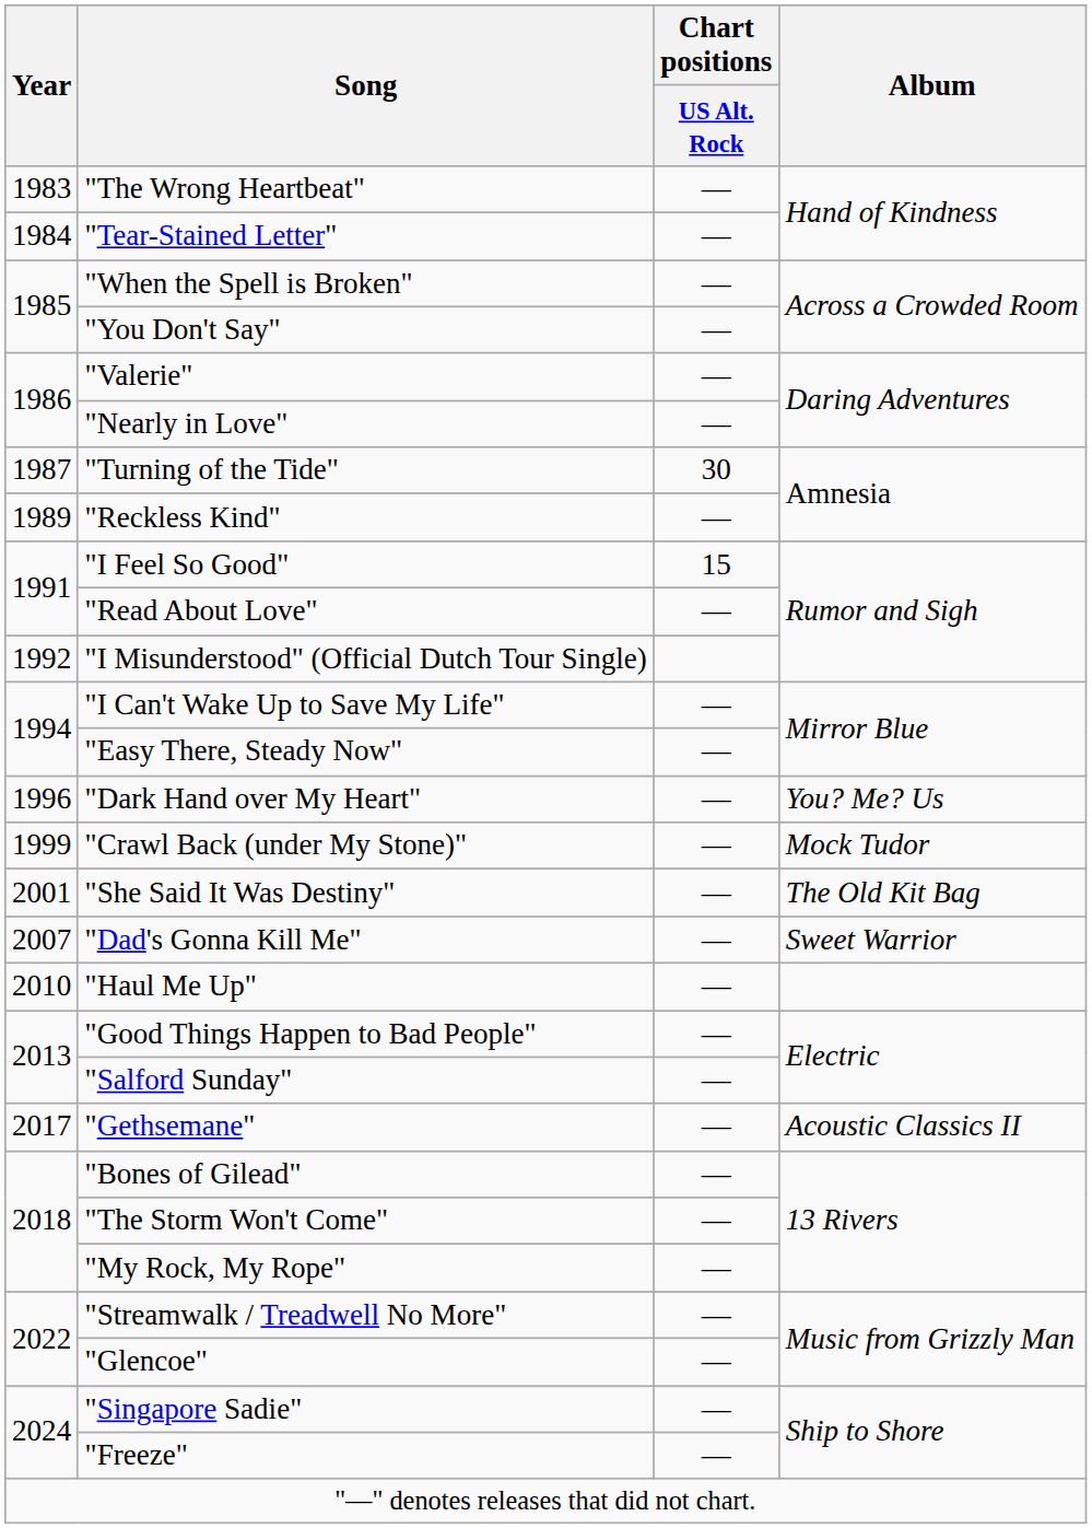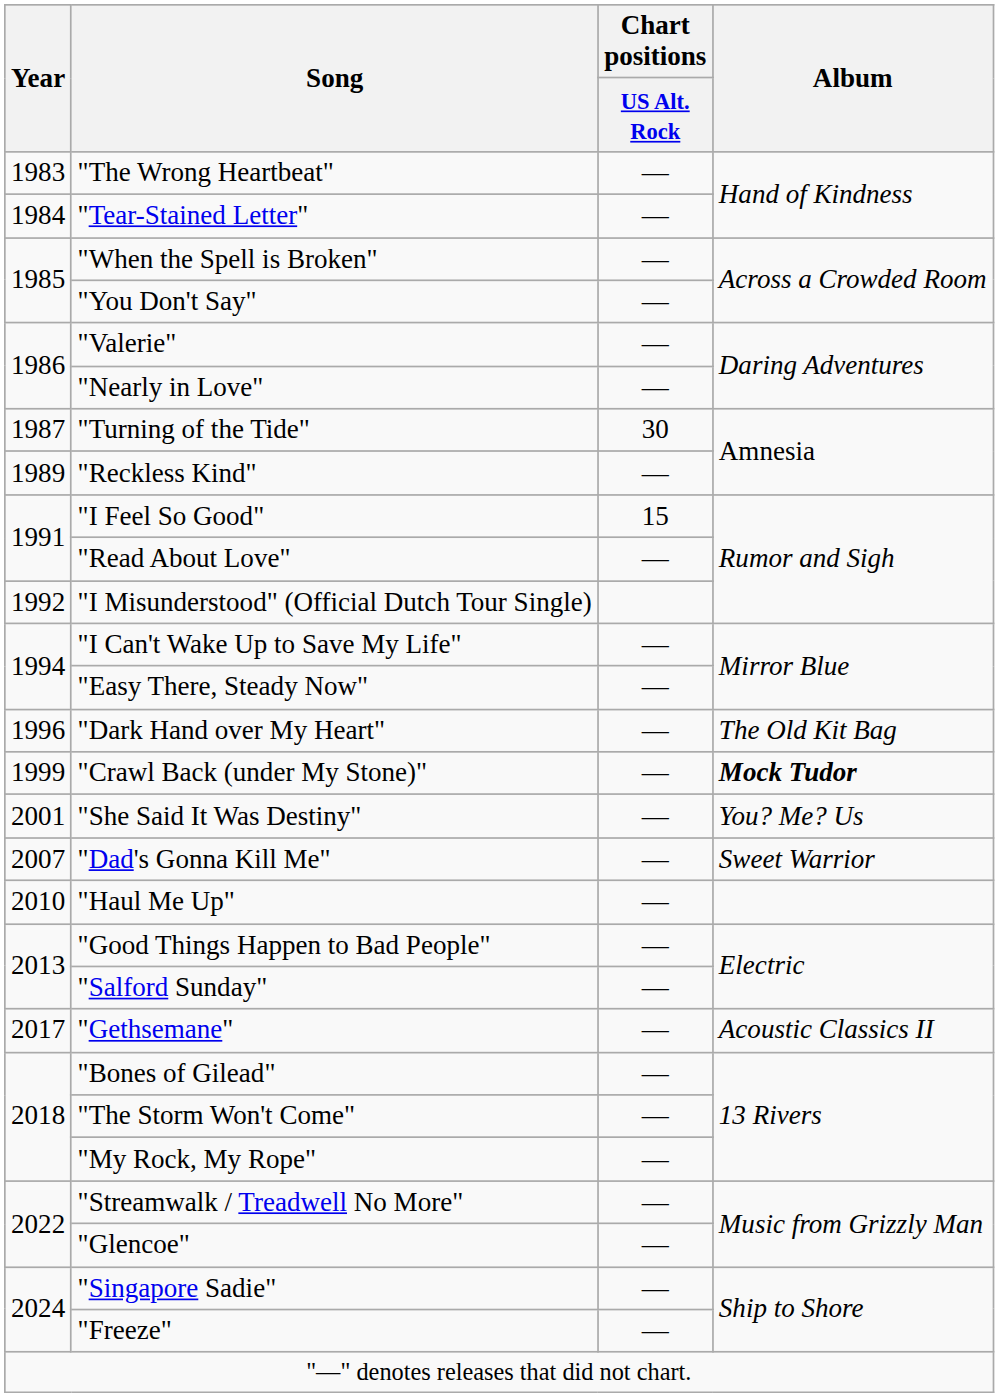"Dark Hand over My Heart" | Album: You? Me? Us -> The Old Kit Bag
"Crawl Back (under My Stone)" | Album: normal -> bold
"She Said It Was Destiny" | Album: The Old Kit Bag -> You? Me? Us
